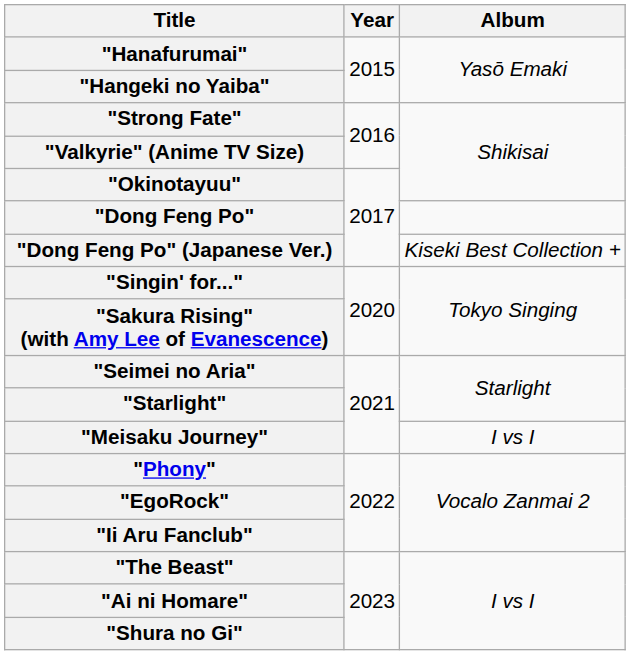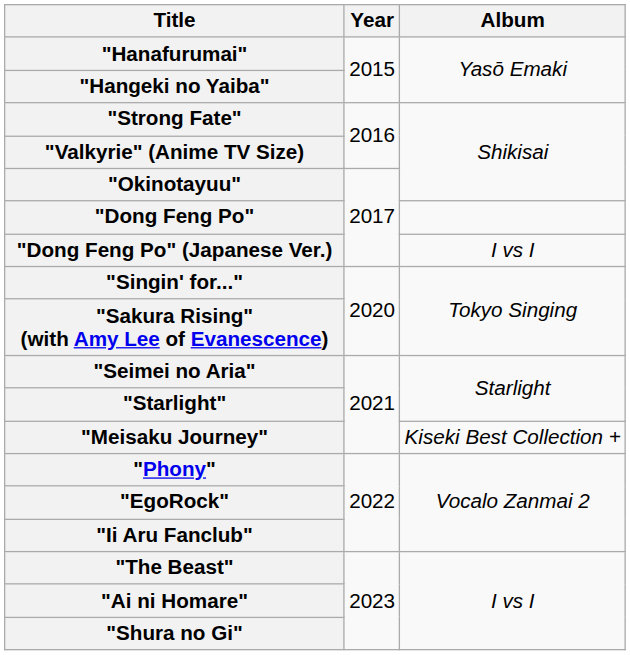"Dong Feng Po" (Japanese Ver.) | Album: Kiseki Best Collection + -> I vs I
"Meisaku Journey" | Album: I vs I -> Kiseki Best Collection +
